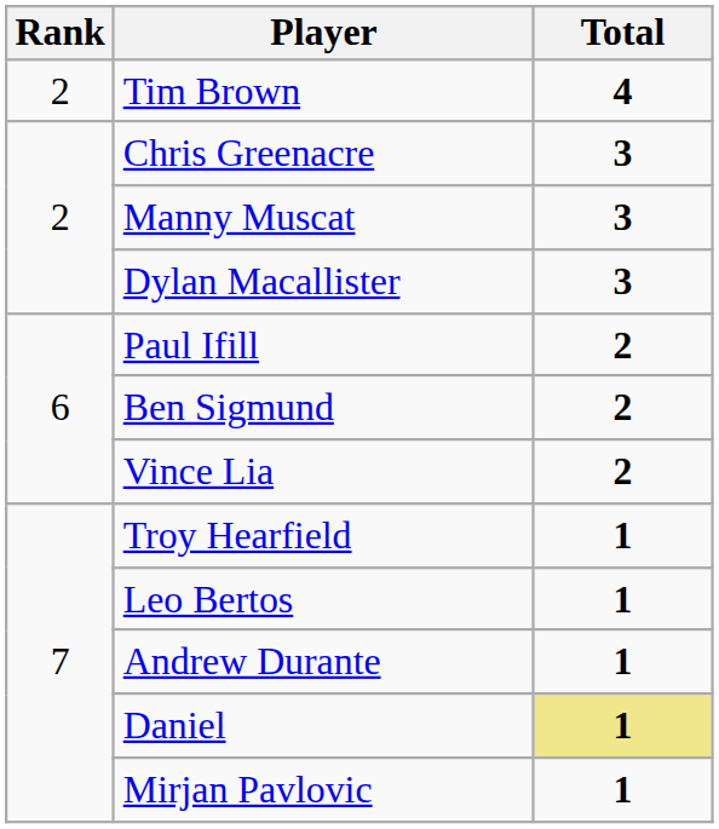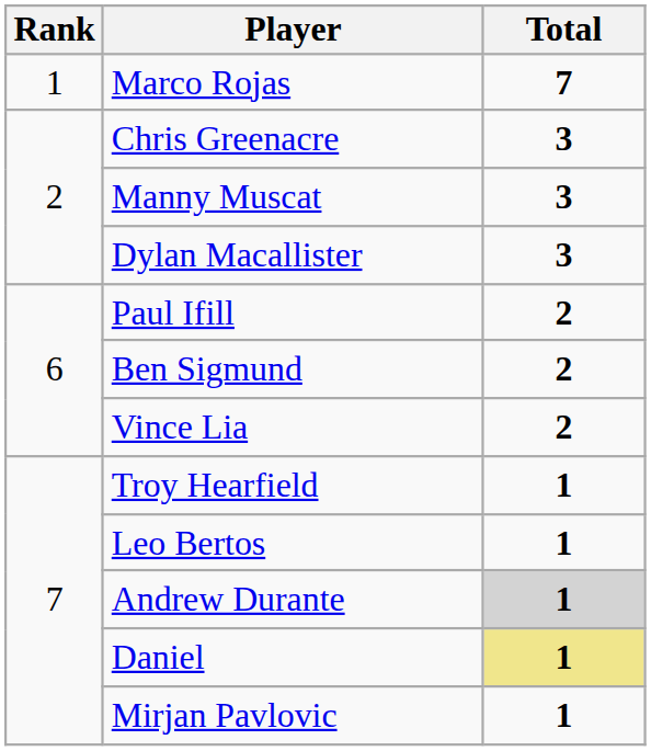+ row: 1 | Marco Rojas | 7
- row: 2 | Tim Brown | 4
Andrew Durante | Total: no background -> lightgrey background
